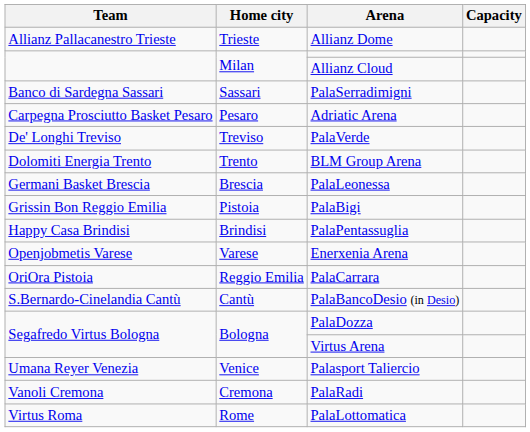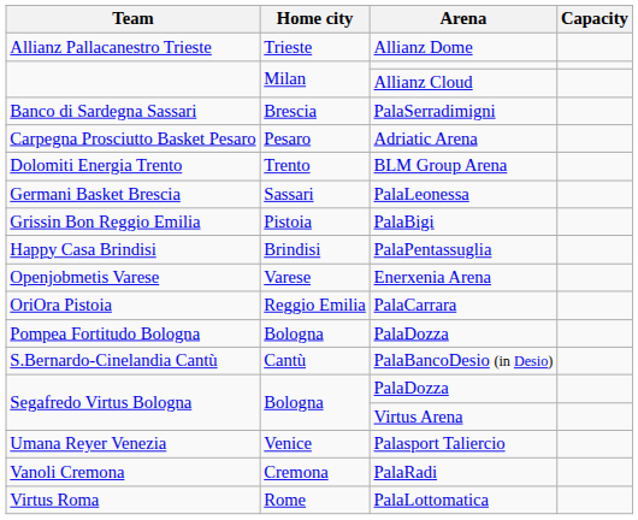PalaSerradimigni | Home city: Sassari -> Brescia
- row: De' Longhi Treviso | Treviso | PalaVerde
PalaLeonessa | Home city: Brescia -> Sassari
+ row: Pompea Fortitudo Bologna | Bologna | PalaDozza
